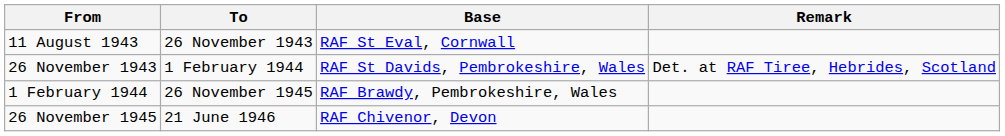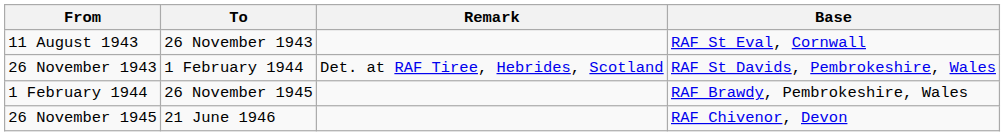columns swapped: Base <-> Remark
